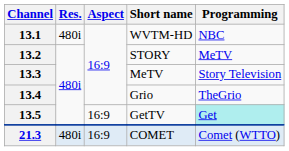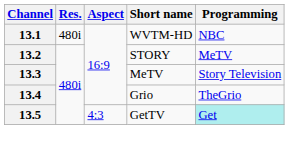13.5 | Aspect: 16:9 -> 4:3
- row: 21.3 | 480i | 16:9 | COMET | Comet (WTTO)
